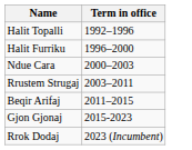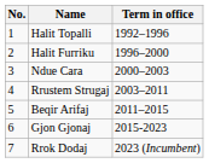+ column: No. | 1 | 2 | 3 | 4 | 5 | 6 | 7
